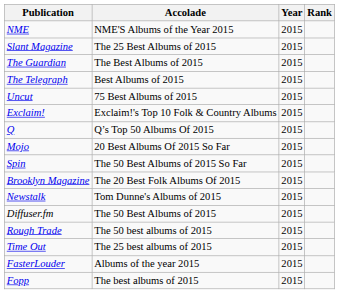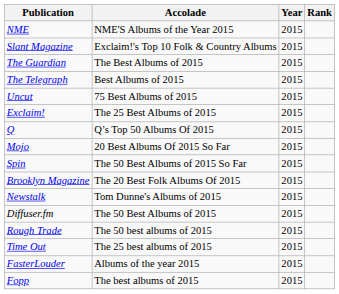Slant Magazine | Accolade: The 25 Best Albums of 2015 -> Exclaim!'s Top 10 Folk & Country Albums
Exclaim! | Accolade: Exclaim!'s Top 10 Folk & Country Albums -> The 25 Best Albums of 2015
